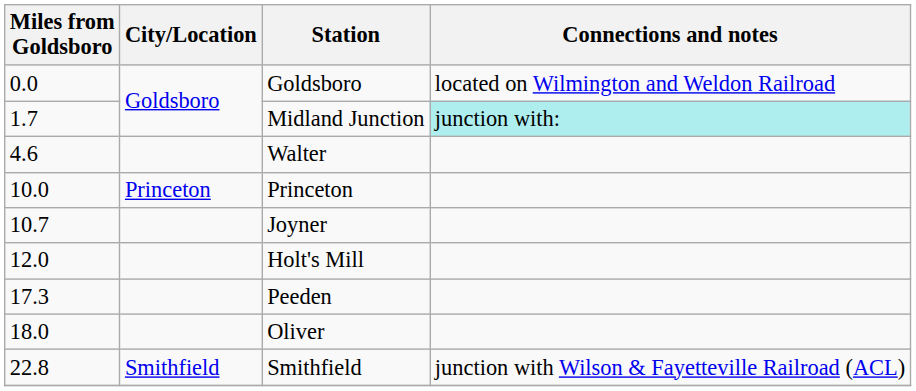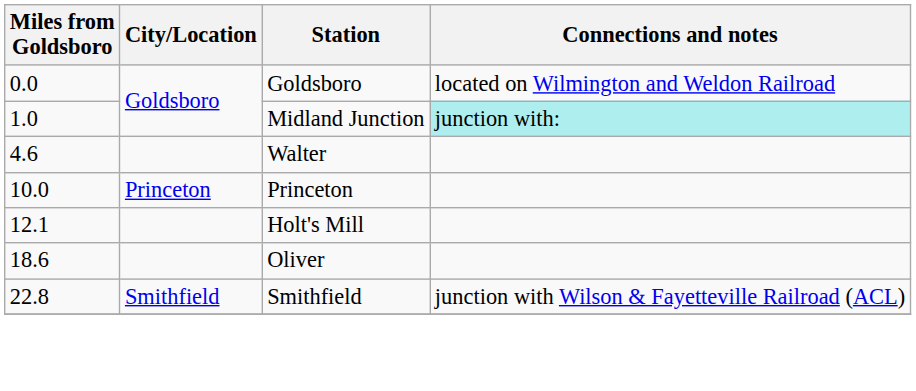Midland Junction | Miles from Goldsboro: 1.7 -> 1.0
- row: 10.7 | Joyner
Holt's Mill | Miles from Goldsboro: 12.0 -> 12.1
- row: 17.3 | Peeden
Oliver | Miles from Goldsboro: 18.0 -> 18.6
